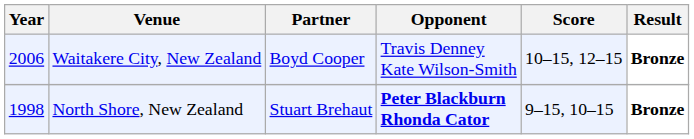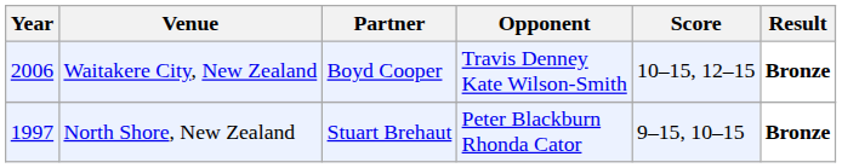North Shore, New Zealand | Year: 1998 -> 1997
North Shore, New Zealand | Opponent: bold -> normal
